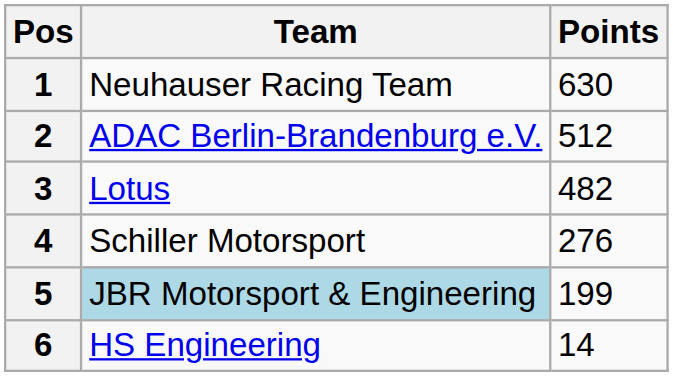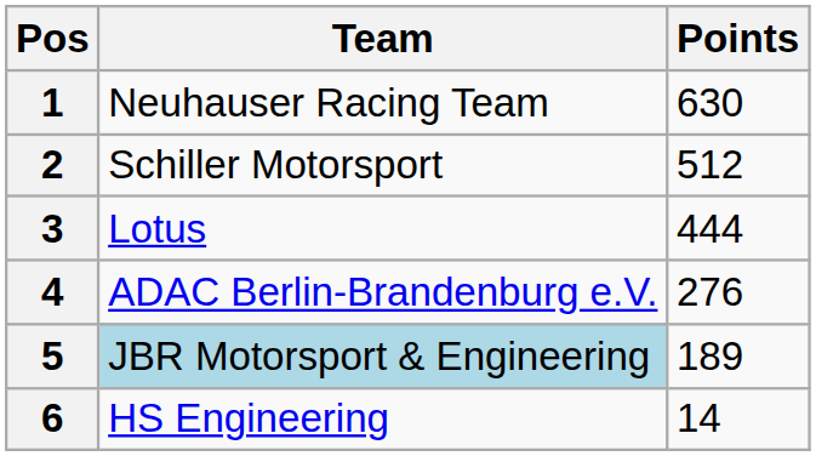2 | Team: ADAC Berlin-Brandenburg e.V. -> Schiller Motorsport
3 | Points: 482 -> 444
4 | Team: Schiller Motorsport -> ADAC Berlin-Brandenburg e.V.
5 | Points: 199 -> 189
